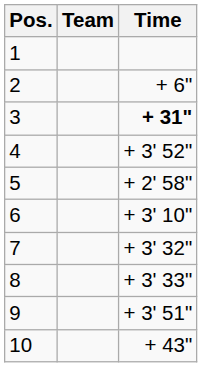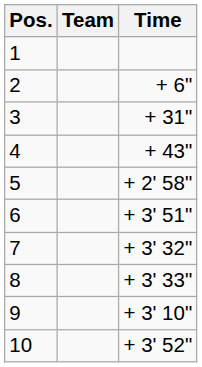3 | Time: bold -> normal
4 | Time: + 3' 52" -> + 43"
6 | Time: + 3' 10" -> + 3' 51"
9 | Time: + 3' 51" -> + 3' 10"
10 | Time: + 43" -> + 3' 52"
